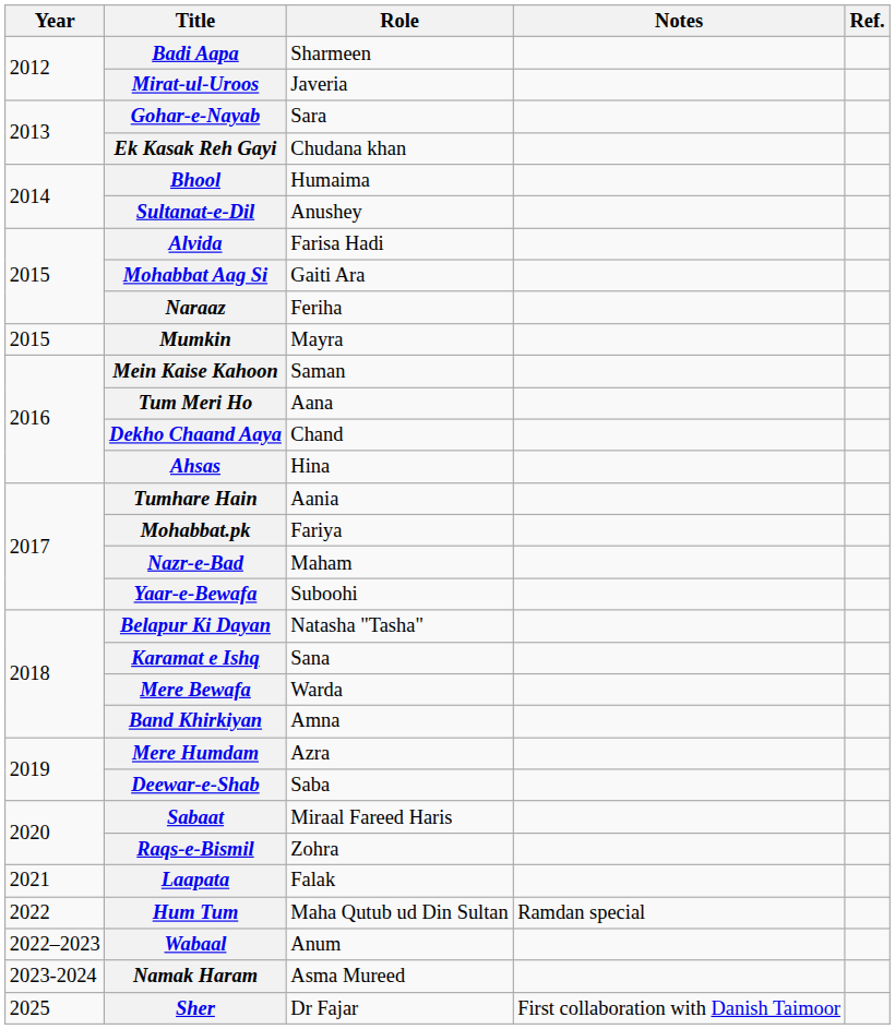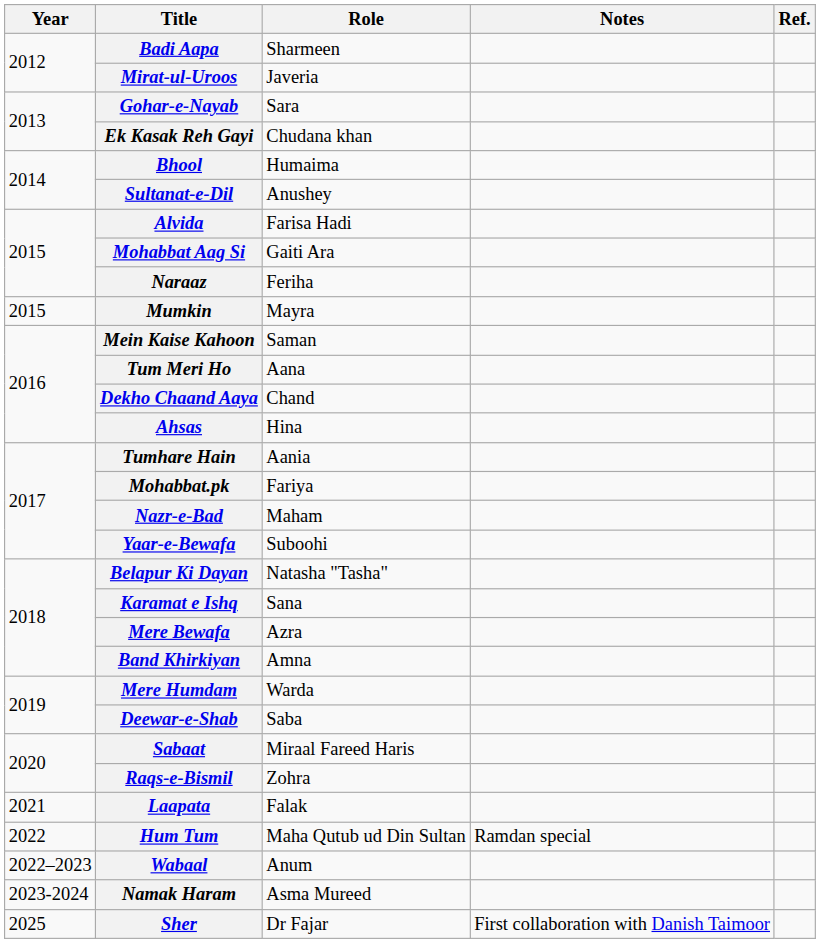Mere Bewafa | Role: Warda -> Azra
Mere Humdam | Role: Azra -> Warda
